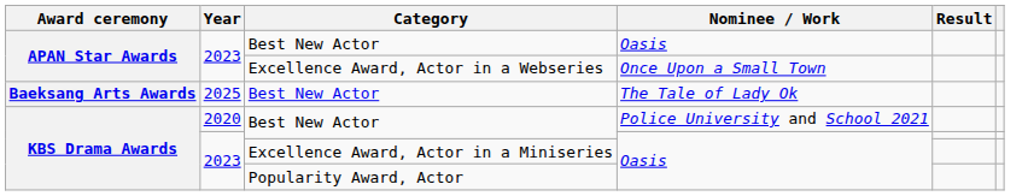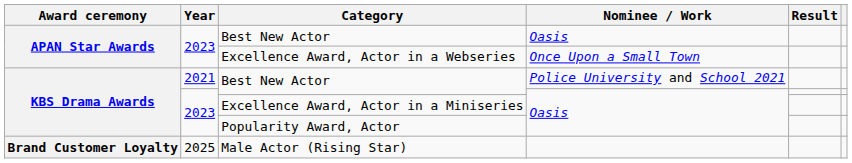- row: Baeksang Arts Awards | 2025 | Best New Actor | The Tale of Lady Ok
Best New Actor / Police University and School 2021 | Year: 2020 -> 2021
+ row: Brand Customer Loyalty | 2025 | Male Actor (Rising Star)
